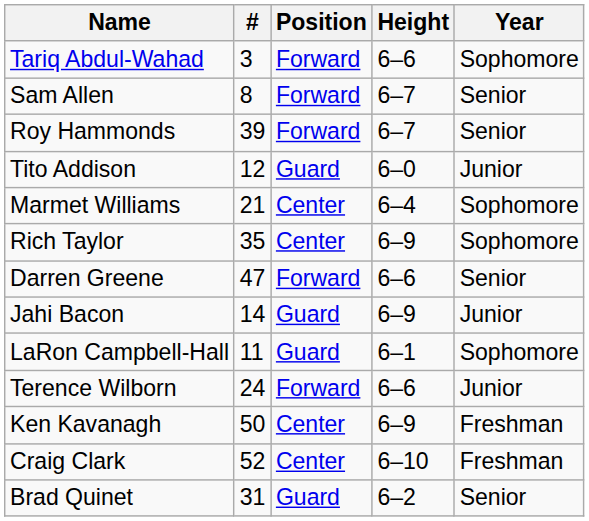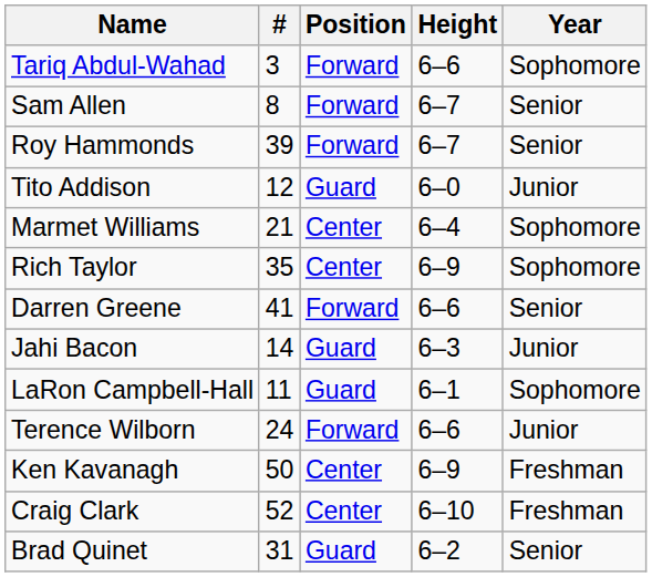Darren Greene | #: 47 -> 41
Jahi Bacon | Height: 6–9 -> 6–3
